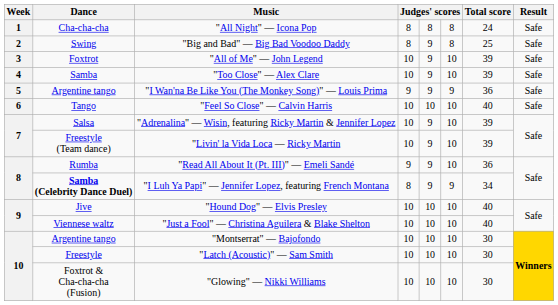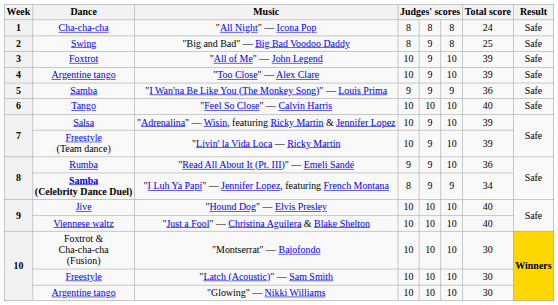"Too Close" — Alex Clare | Dance: Samba -> Argentine tango
"I Wan'na Be Like You (The Monkey Song)" — Louis Prima | Dance: Argentine tango -> Samba
"Montserrat" — Bajofondo | Dance: Argentine tango -> Foxtrot & Cha-cha-cha (Fusion)
"Glowing" — Nikki Williams | Dance: Foxtrot & Cha-cha-cha (Fusion) -> Argentine tango
